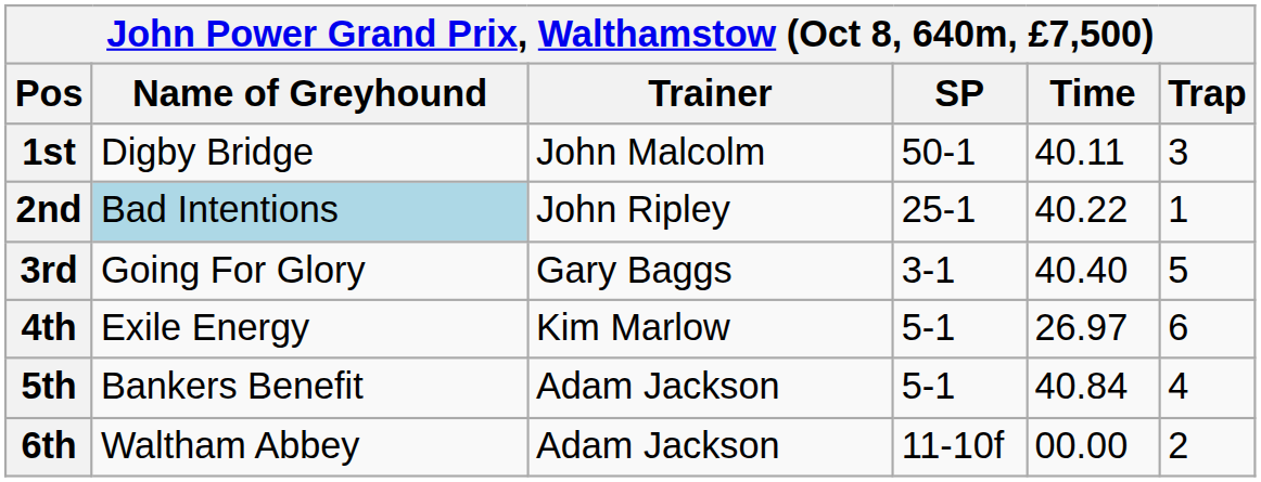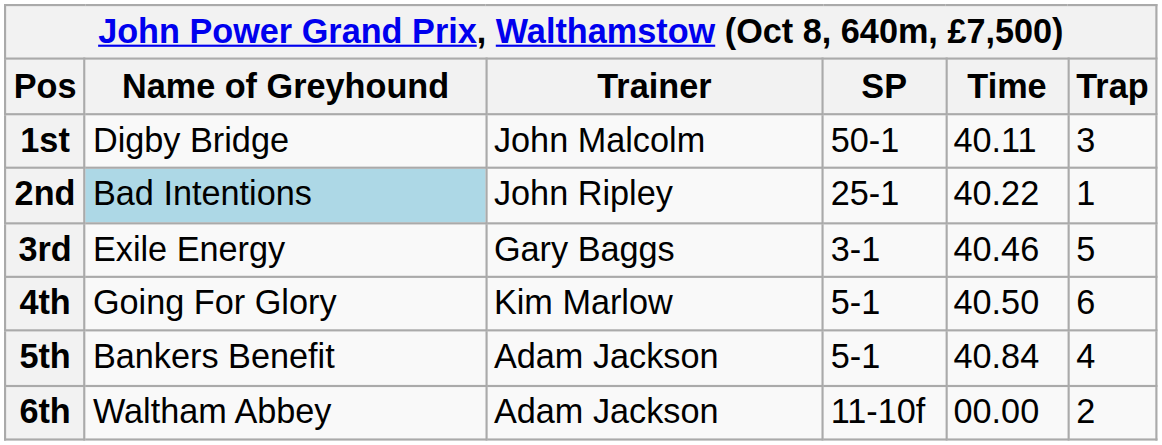3rd | Name of Greyhound: Going For Glory -> Exile Energy
3rd | Time: 40.40 -> 40.46
4th | Name of Greyhound: Exile Energy -> Going For Glory
4th | Time: 26.97 -> 40.50
